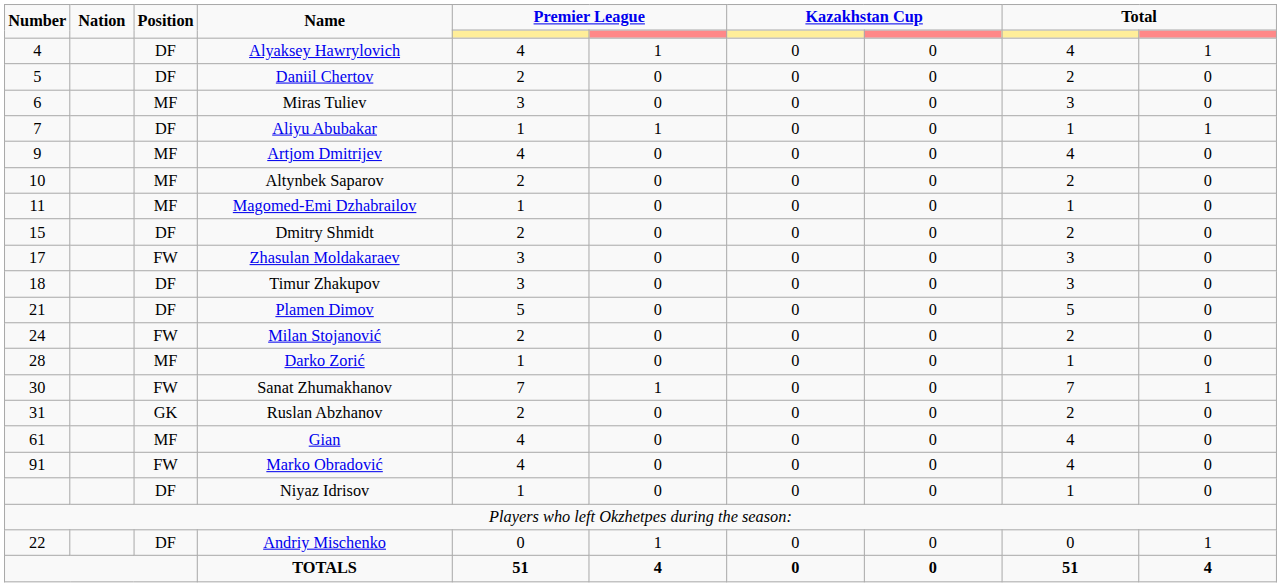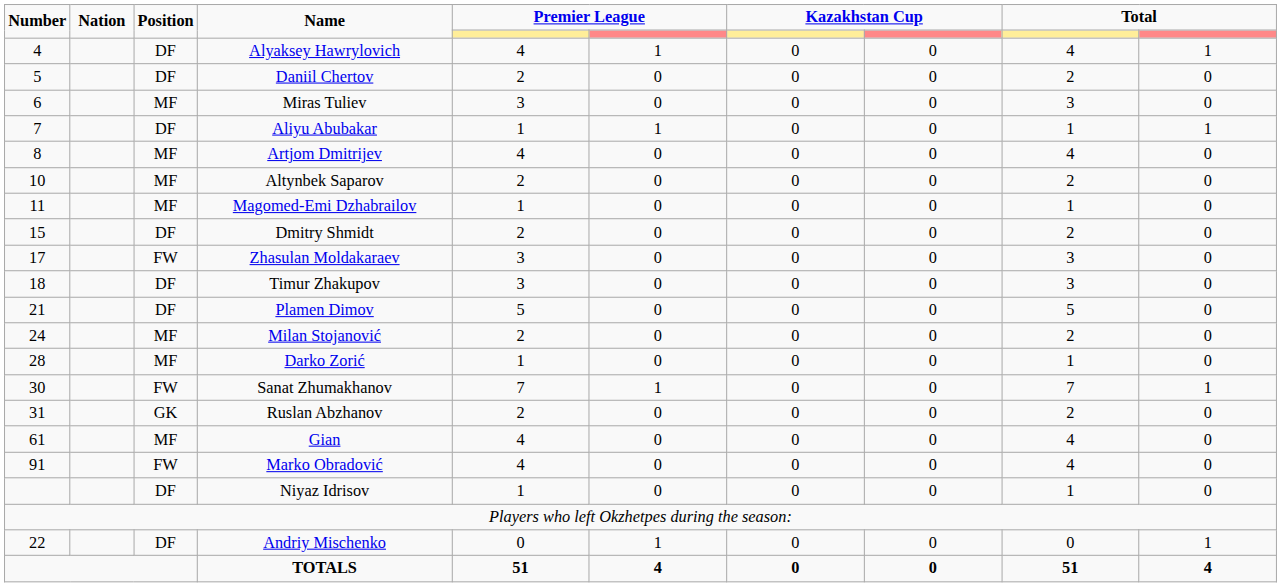Artjom Dmitrijev | Number: 9 -> 8
Milan Stojanović | Position: FW -> MF
